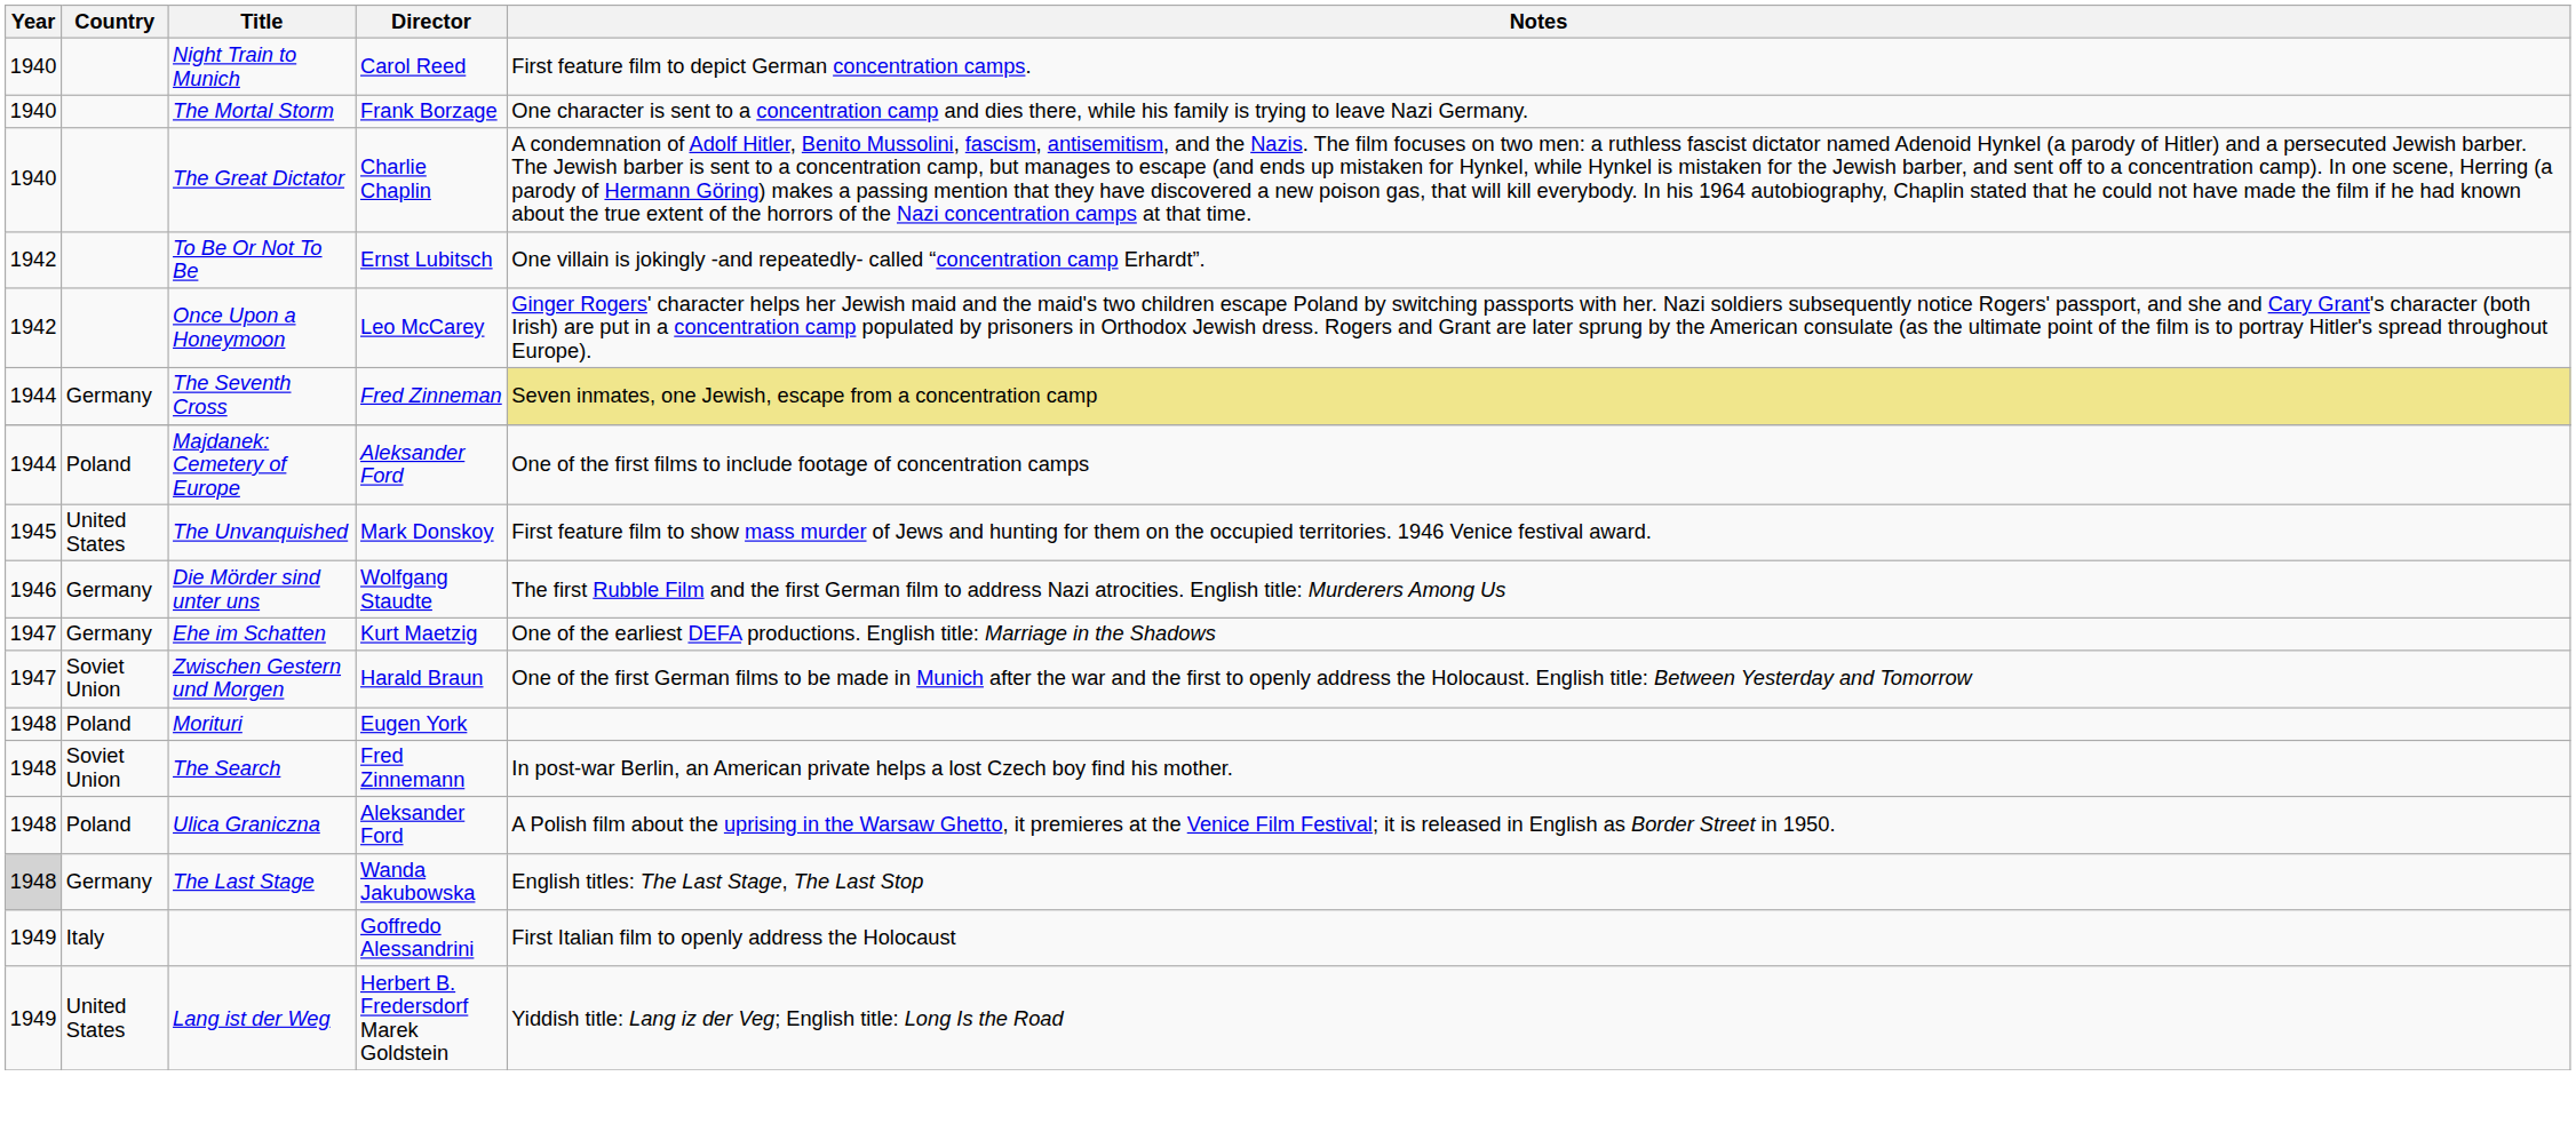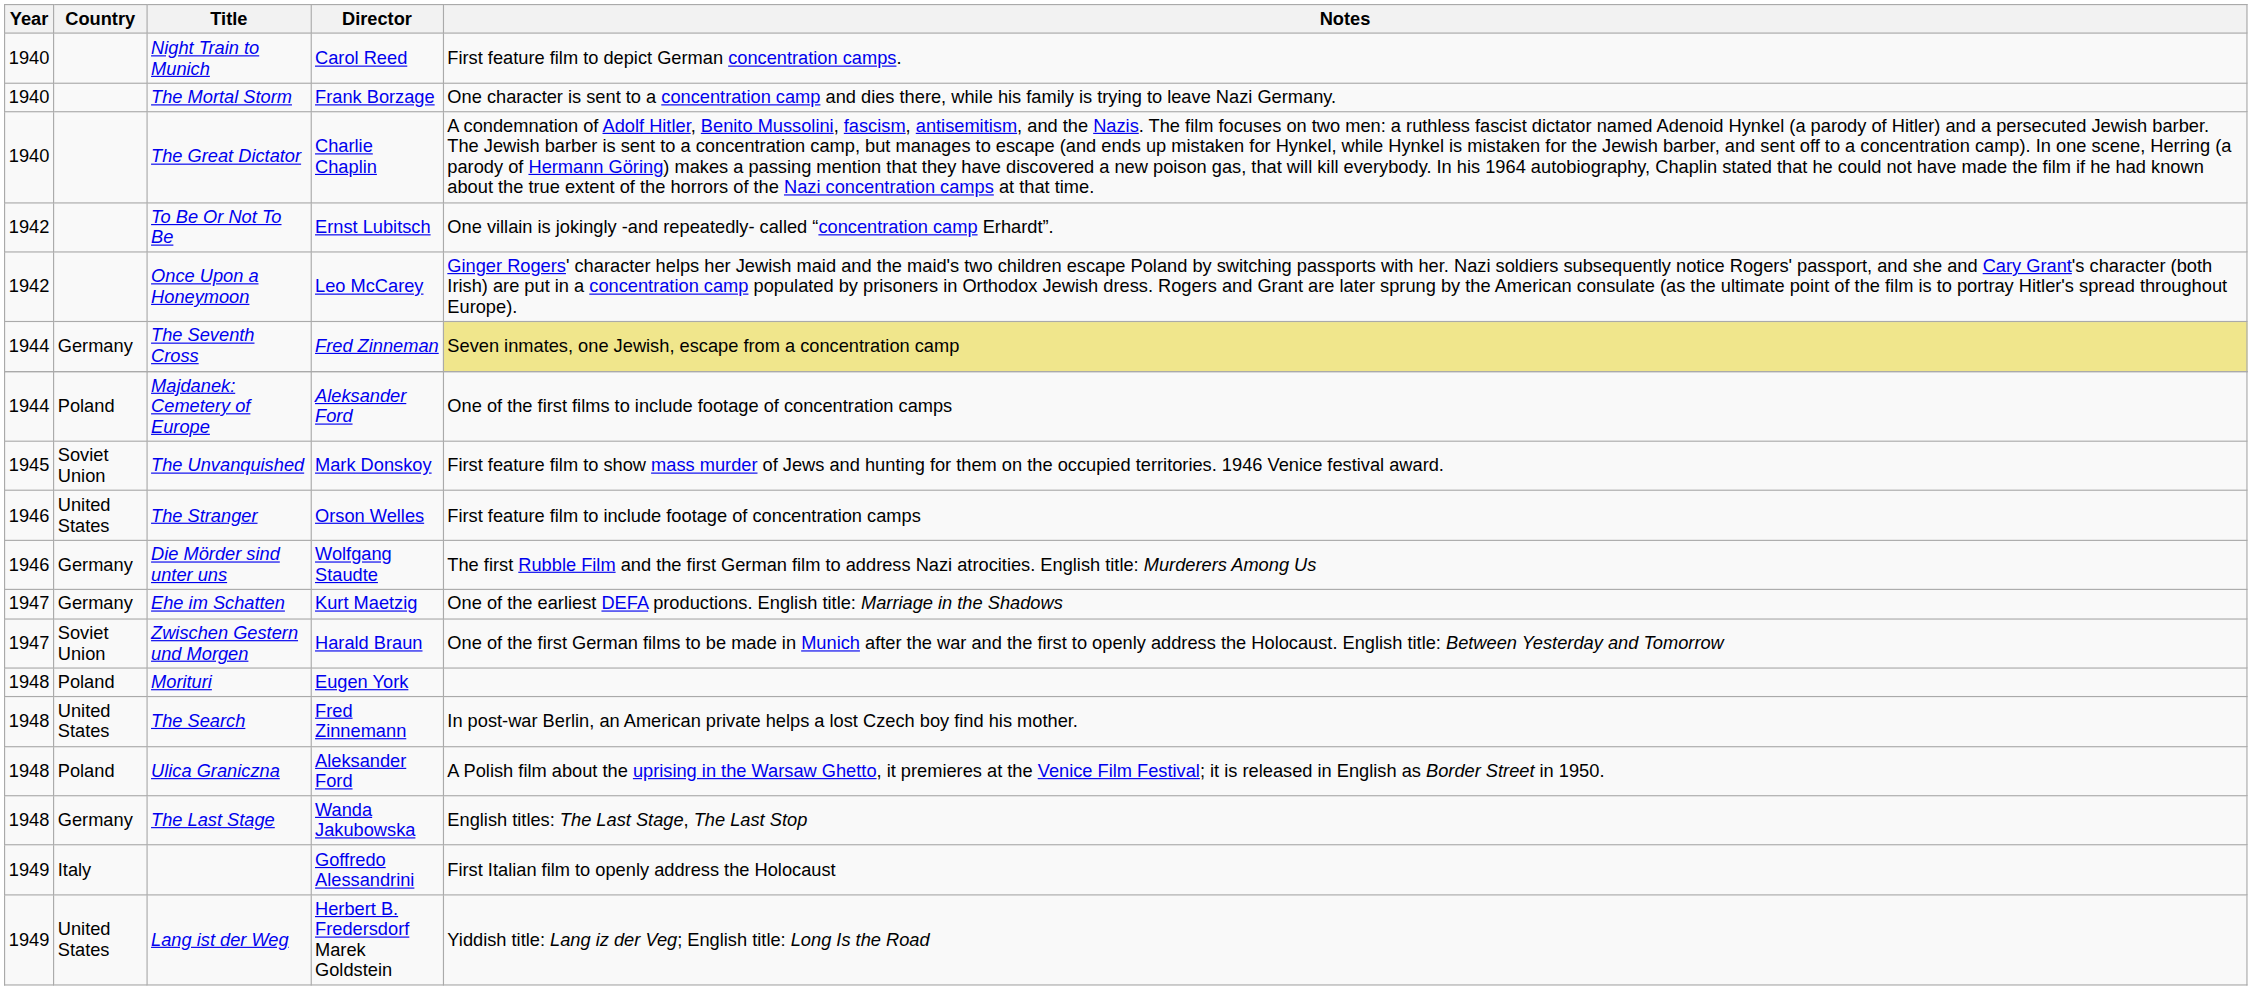The Unvanquished | Country: United States -> Soviet Union
+ row: 1946 | United States | The Stranger | Orson Welles | First feature film to include footage of concentration camps
The Search | Country: Soviet Union -> United States
The Last Stage | Year: lightgrey background -> no background
